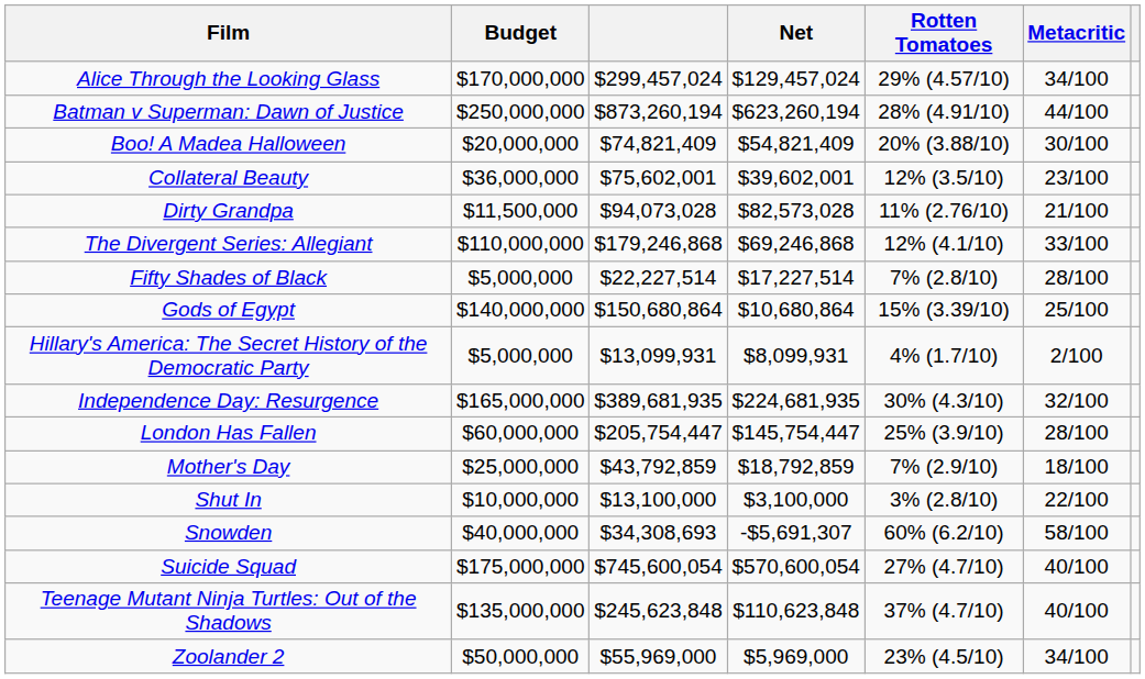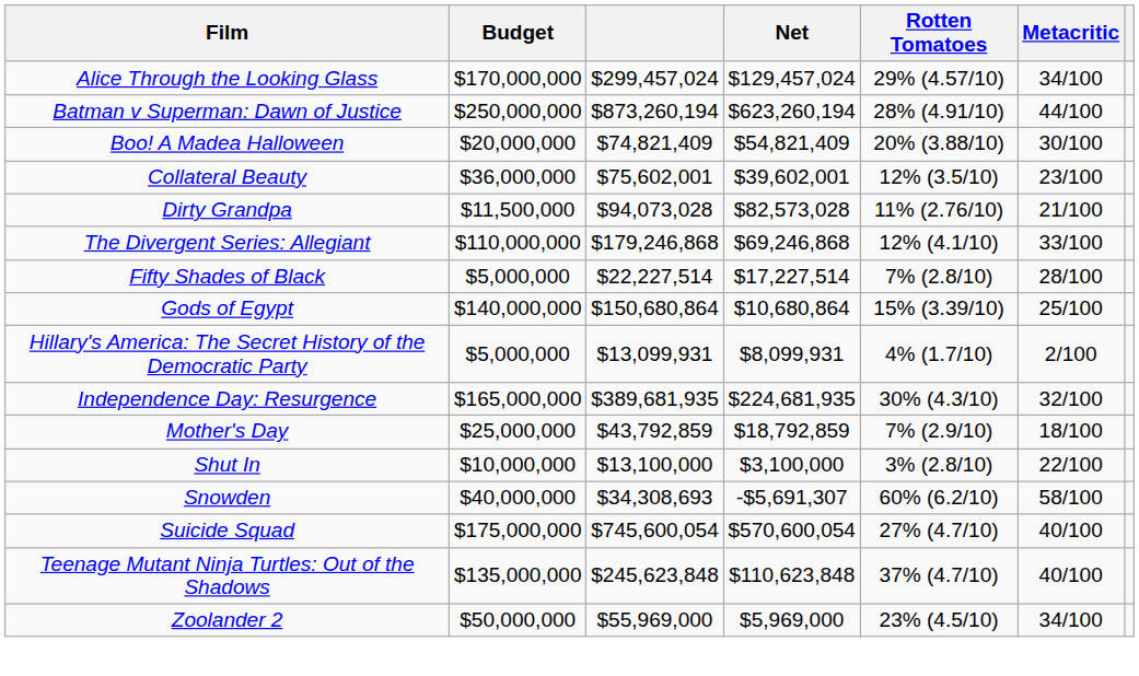- row: London Has Fallen | $60,000,000 | $205,754,447 | $145,754,447 | 25% (3.9/10) | 28/100
